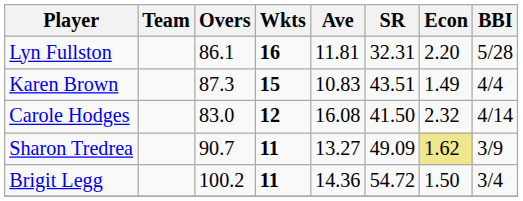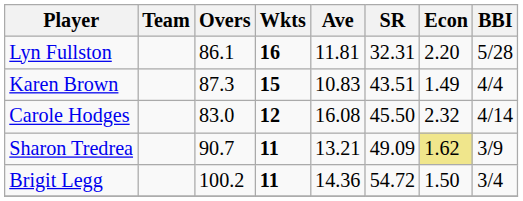Carole Hodges | SR: 41.50 -> 45.50
Sharon Tredrea | Ave: 13.27 -> 13.21
